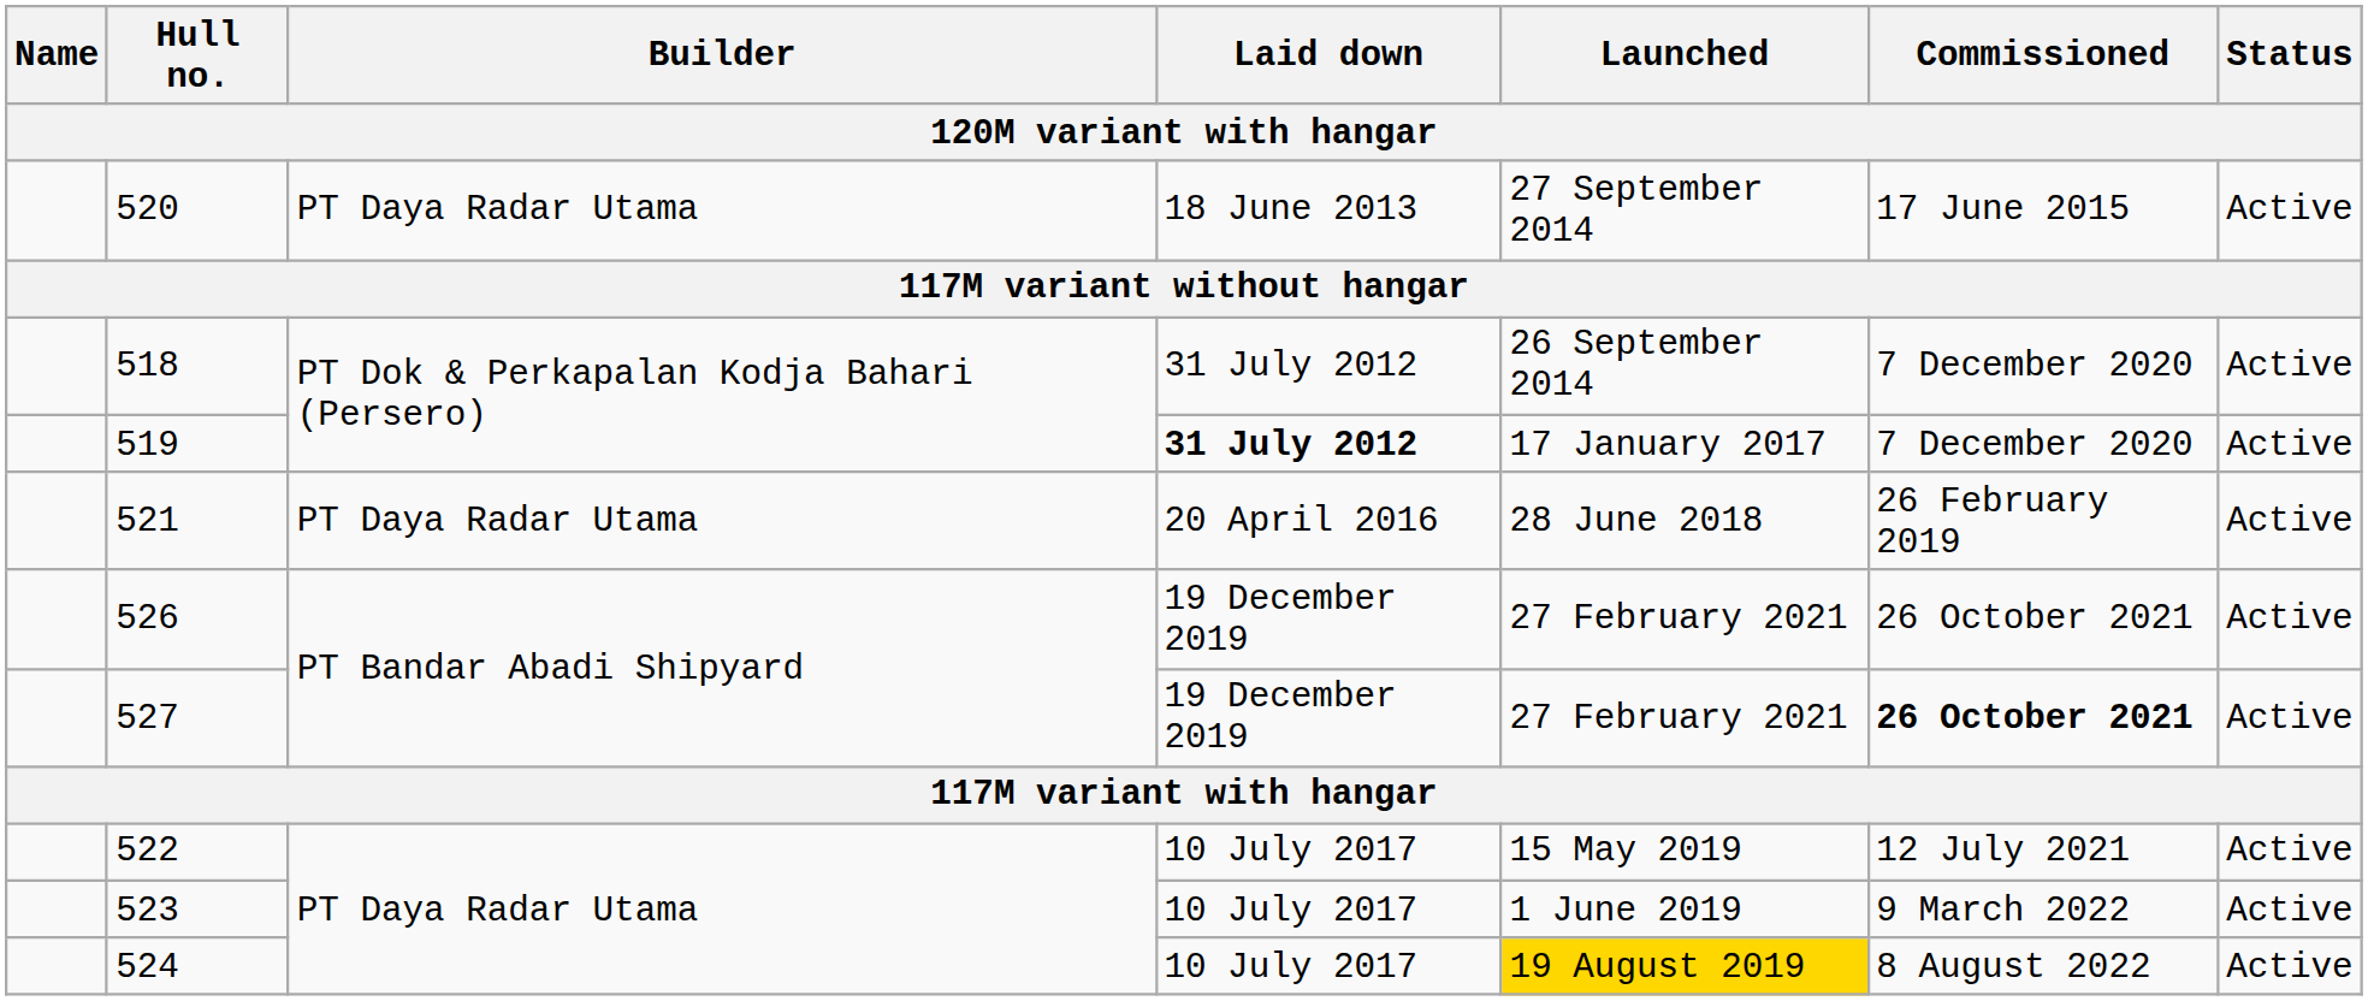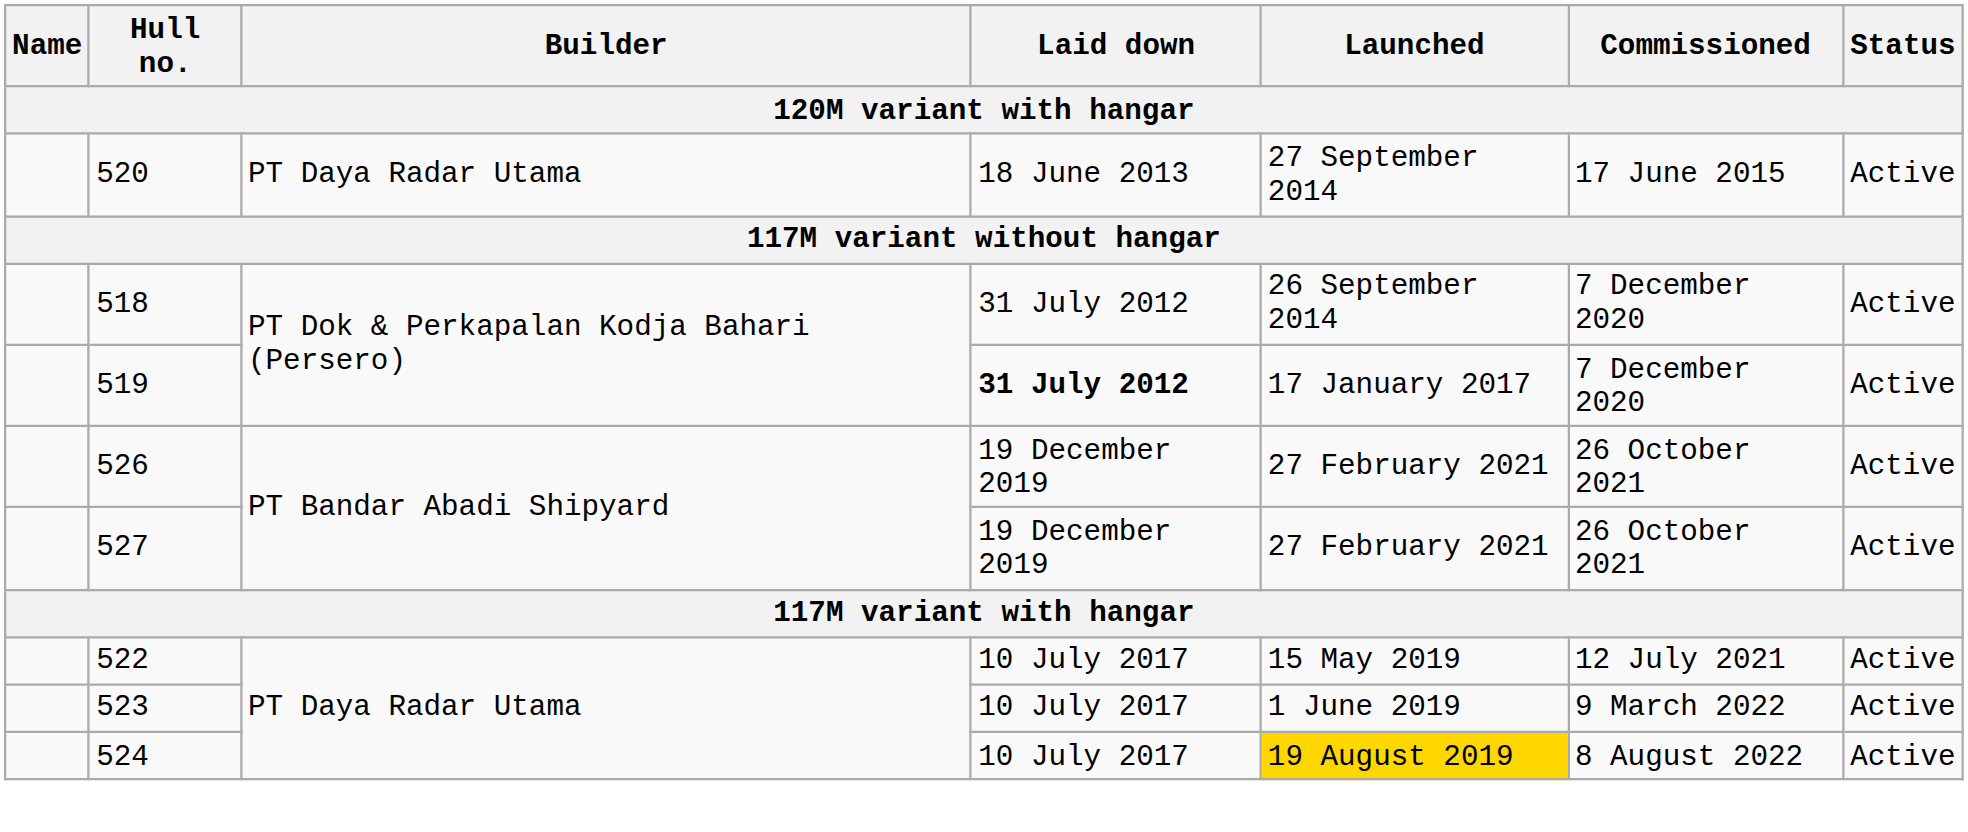- row: 521 | PT Daya Radar Utama | 20 April 2016 | 28 June 2018 | 26 February 2019 | Active
527 | Commissioned: bold -> normal
